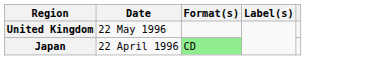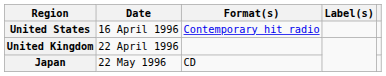+ row: United States | 16 April 1996 | Contemporary hit radio
United Kingdom | Date: 22 May 1996 -> 22 April 1996
Japan | Date: 22 April 1996 -> 22 May 1996
Japan | Format(s): lightgreen background -> no background
